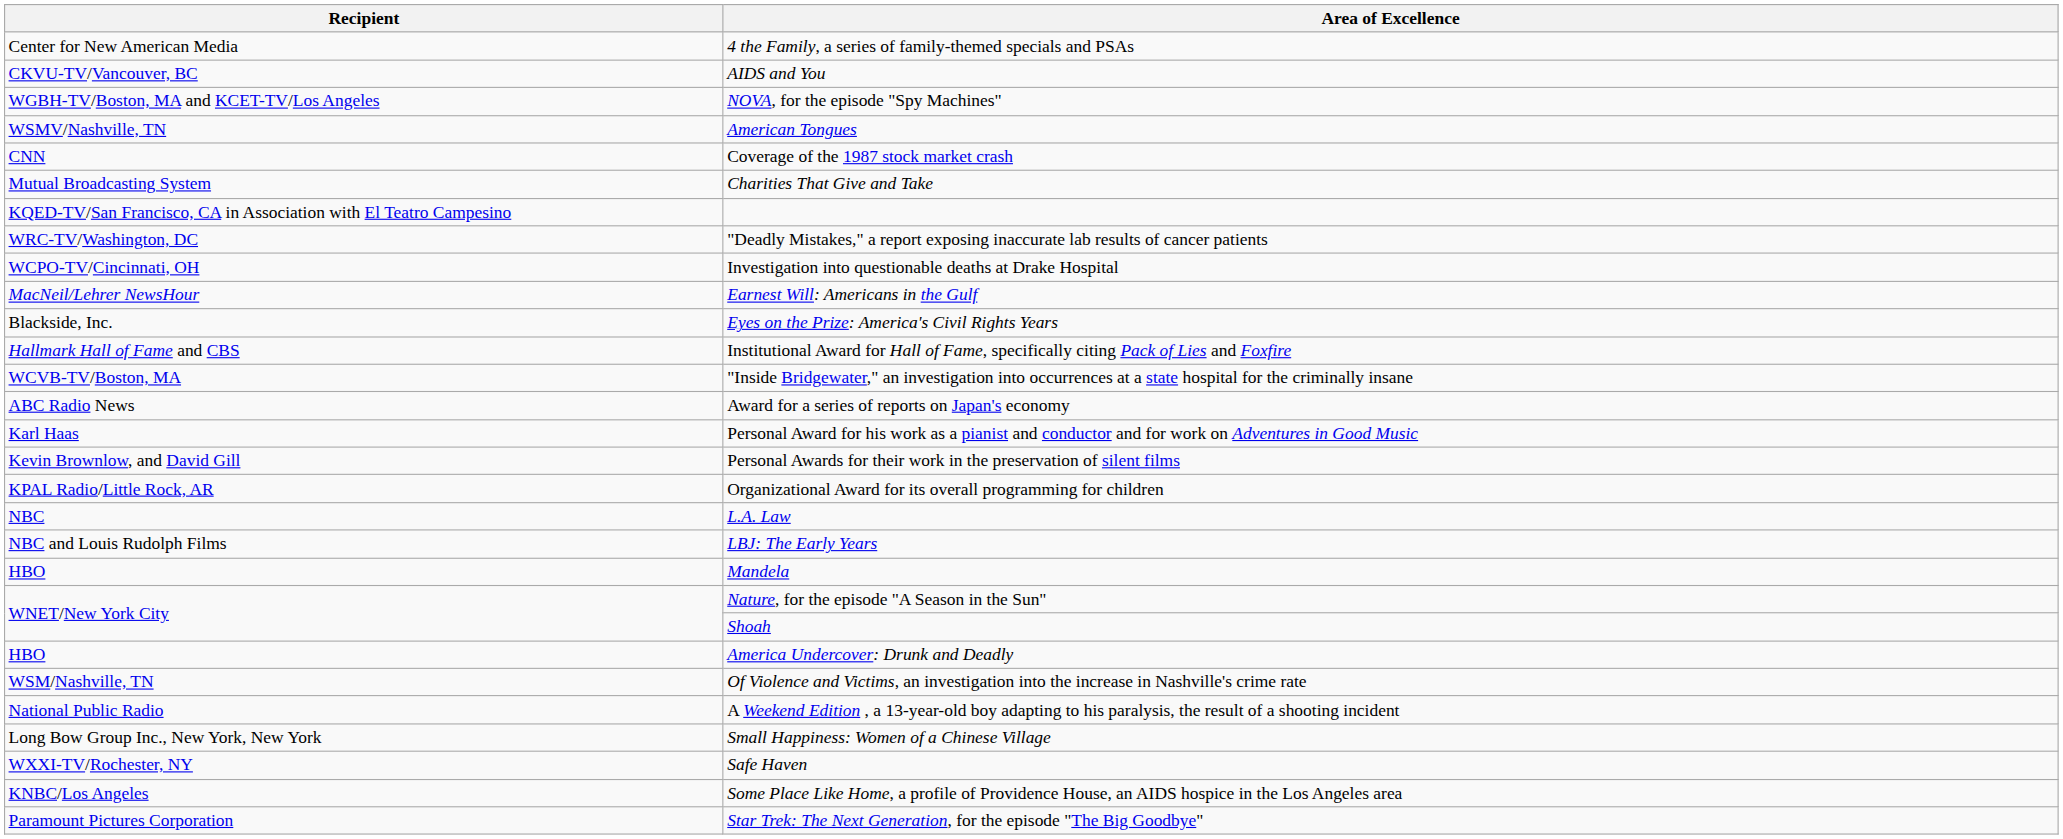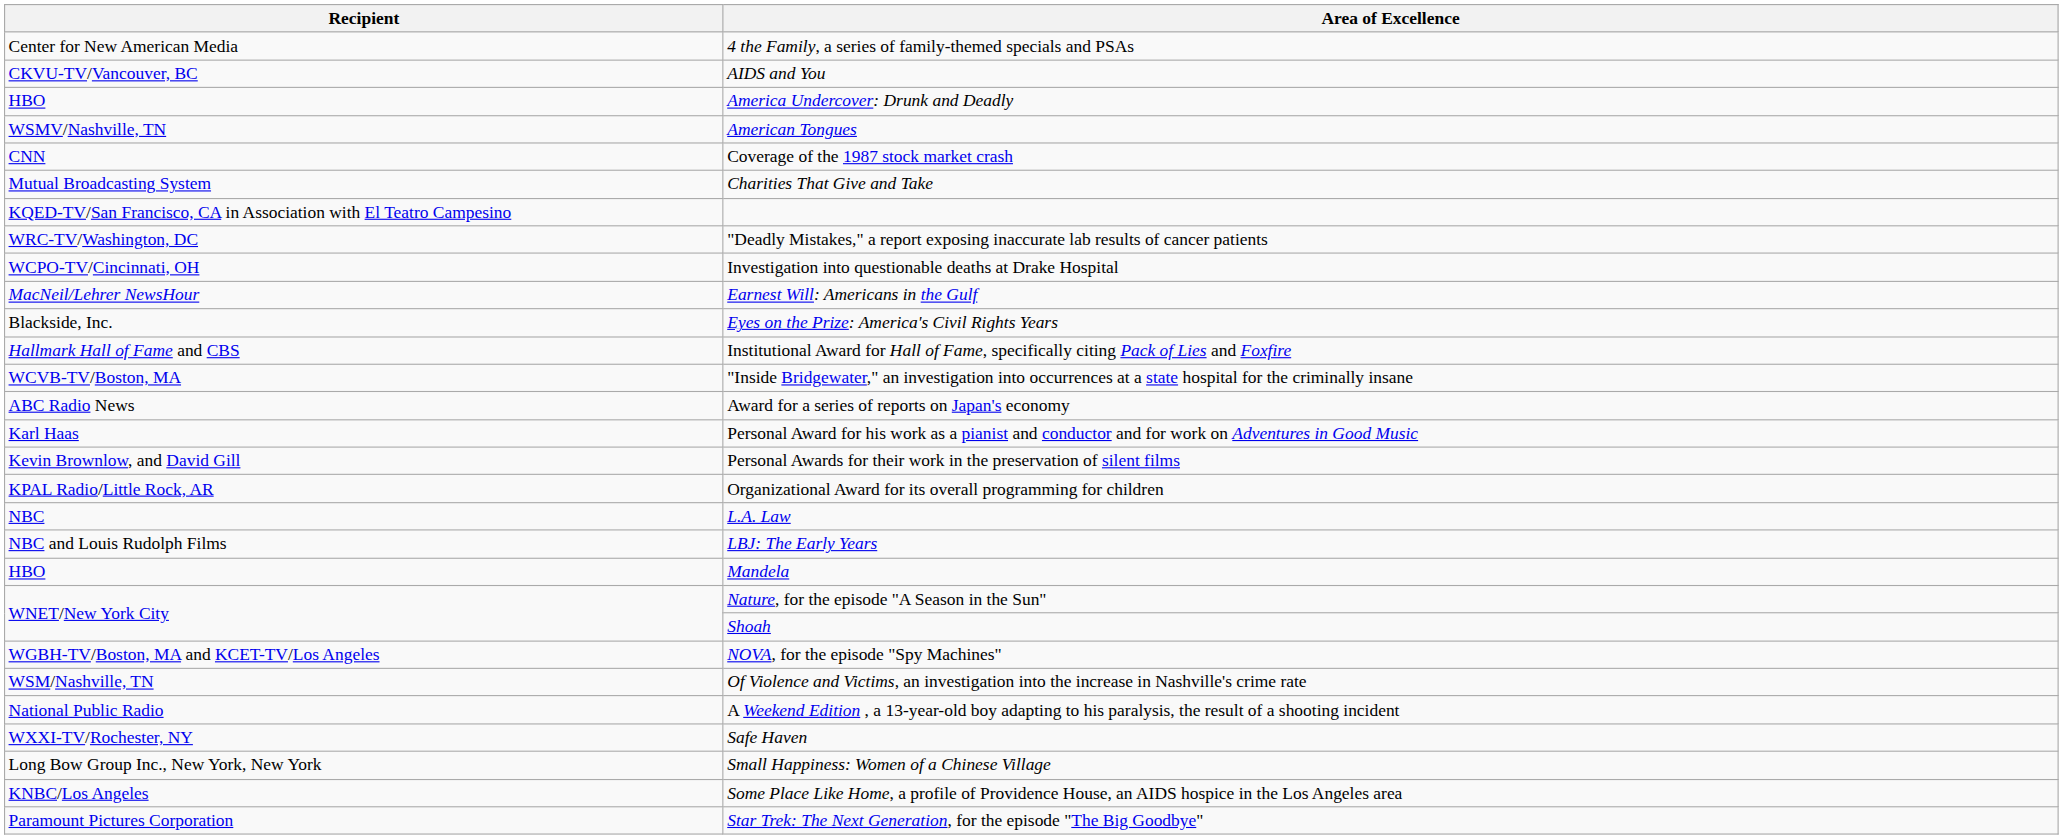rows swapped: America Undercover: Drunk and Deadly <-> NOVA, for the episode "Spy Machines"
rows swapped: Safe Haven <-> Small Happiness: Women of a Chinese Village
